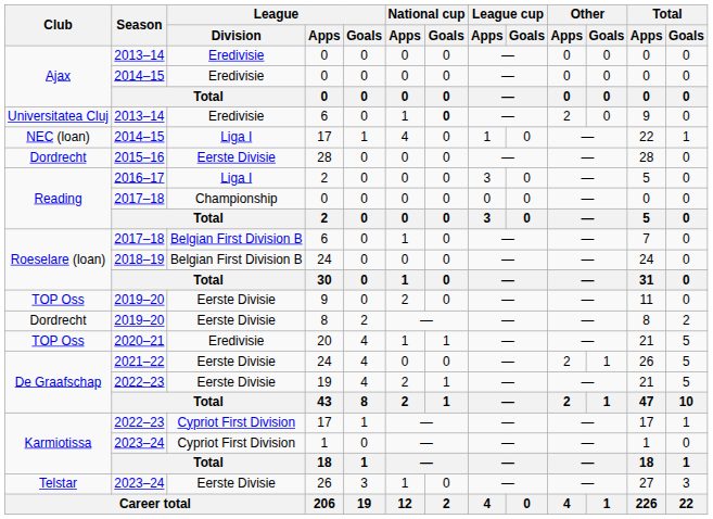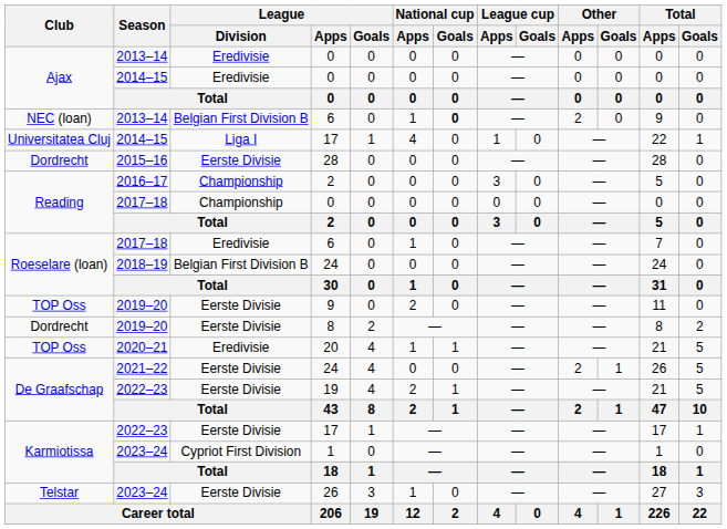2013–14 / 6 | Club: Universitatea Cluj -> NEC (loan)
2013–14 / 6 | League / Division: Eredivisie -> Belgian First Division B
2014–15 / 17 | Club: NEC (loan) -> Universitatea Cluj
2016–17 / 2 | League / Division: Liga I -> Championship
2017–18 / 6 | League / Division: Belgian First Division B -> Eredivisie
2022–23 / 17 | League / Division: Cypriot First Division -> Eerste Divisie
